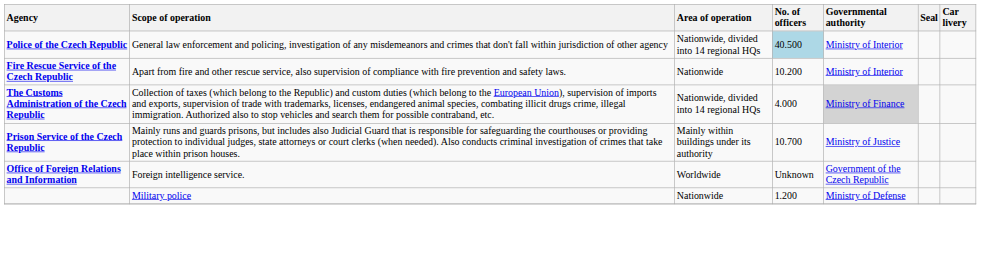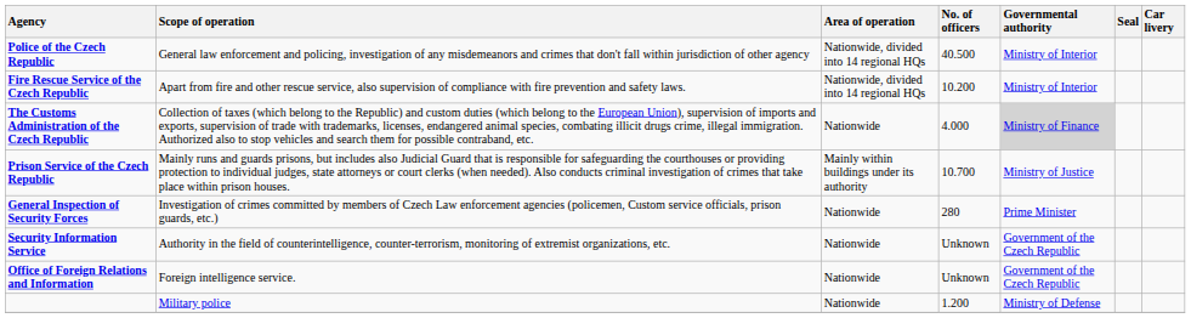Police of the Czech Republic | No. of officers: lightblue background -> no background
Fire Rescue Service of the Czech Republic | Area of operation: Nationwide -> Nationwide, divided into 14 regional HQs
The Customs Administration of the Czech Republic | Area of operation: Nationwide, divided into 14 regional HQs -> Nationwide
+ row: General Inspection of Security Forces | Investigation of crimes committed by members of Czech Law enforcement agencies (policemen, Custom service officials, prison guards, etc.) | Nationwide | 280 | Prime Minister
+ row: Security Information Service | Authority in the field of counterintelligence, counter-terrorism, monitoring of extremist organizations, etc. | Nationwide | Unknown | Government of the Czech Republic
Office of Foreign Relations and Information | Area of operation: Worldwide -> Nationwide
